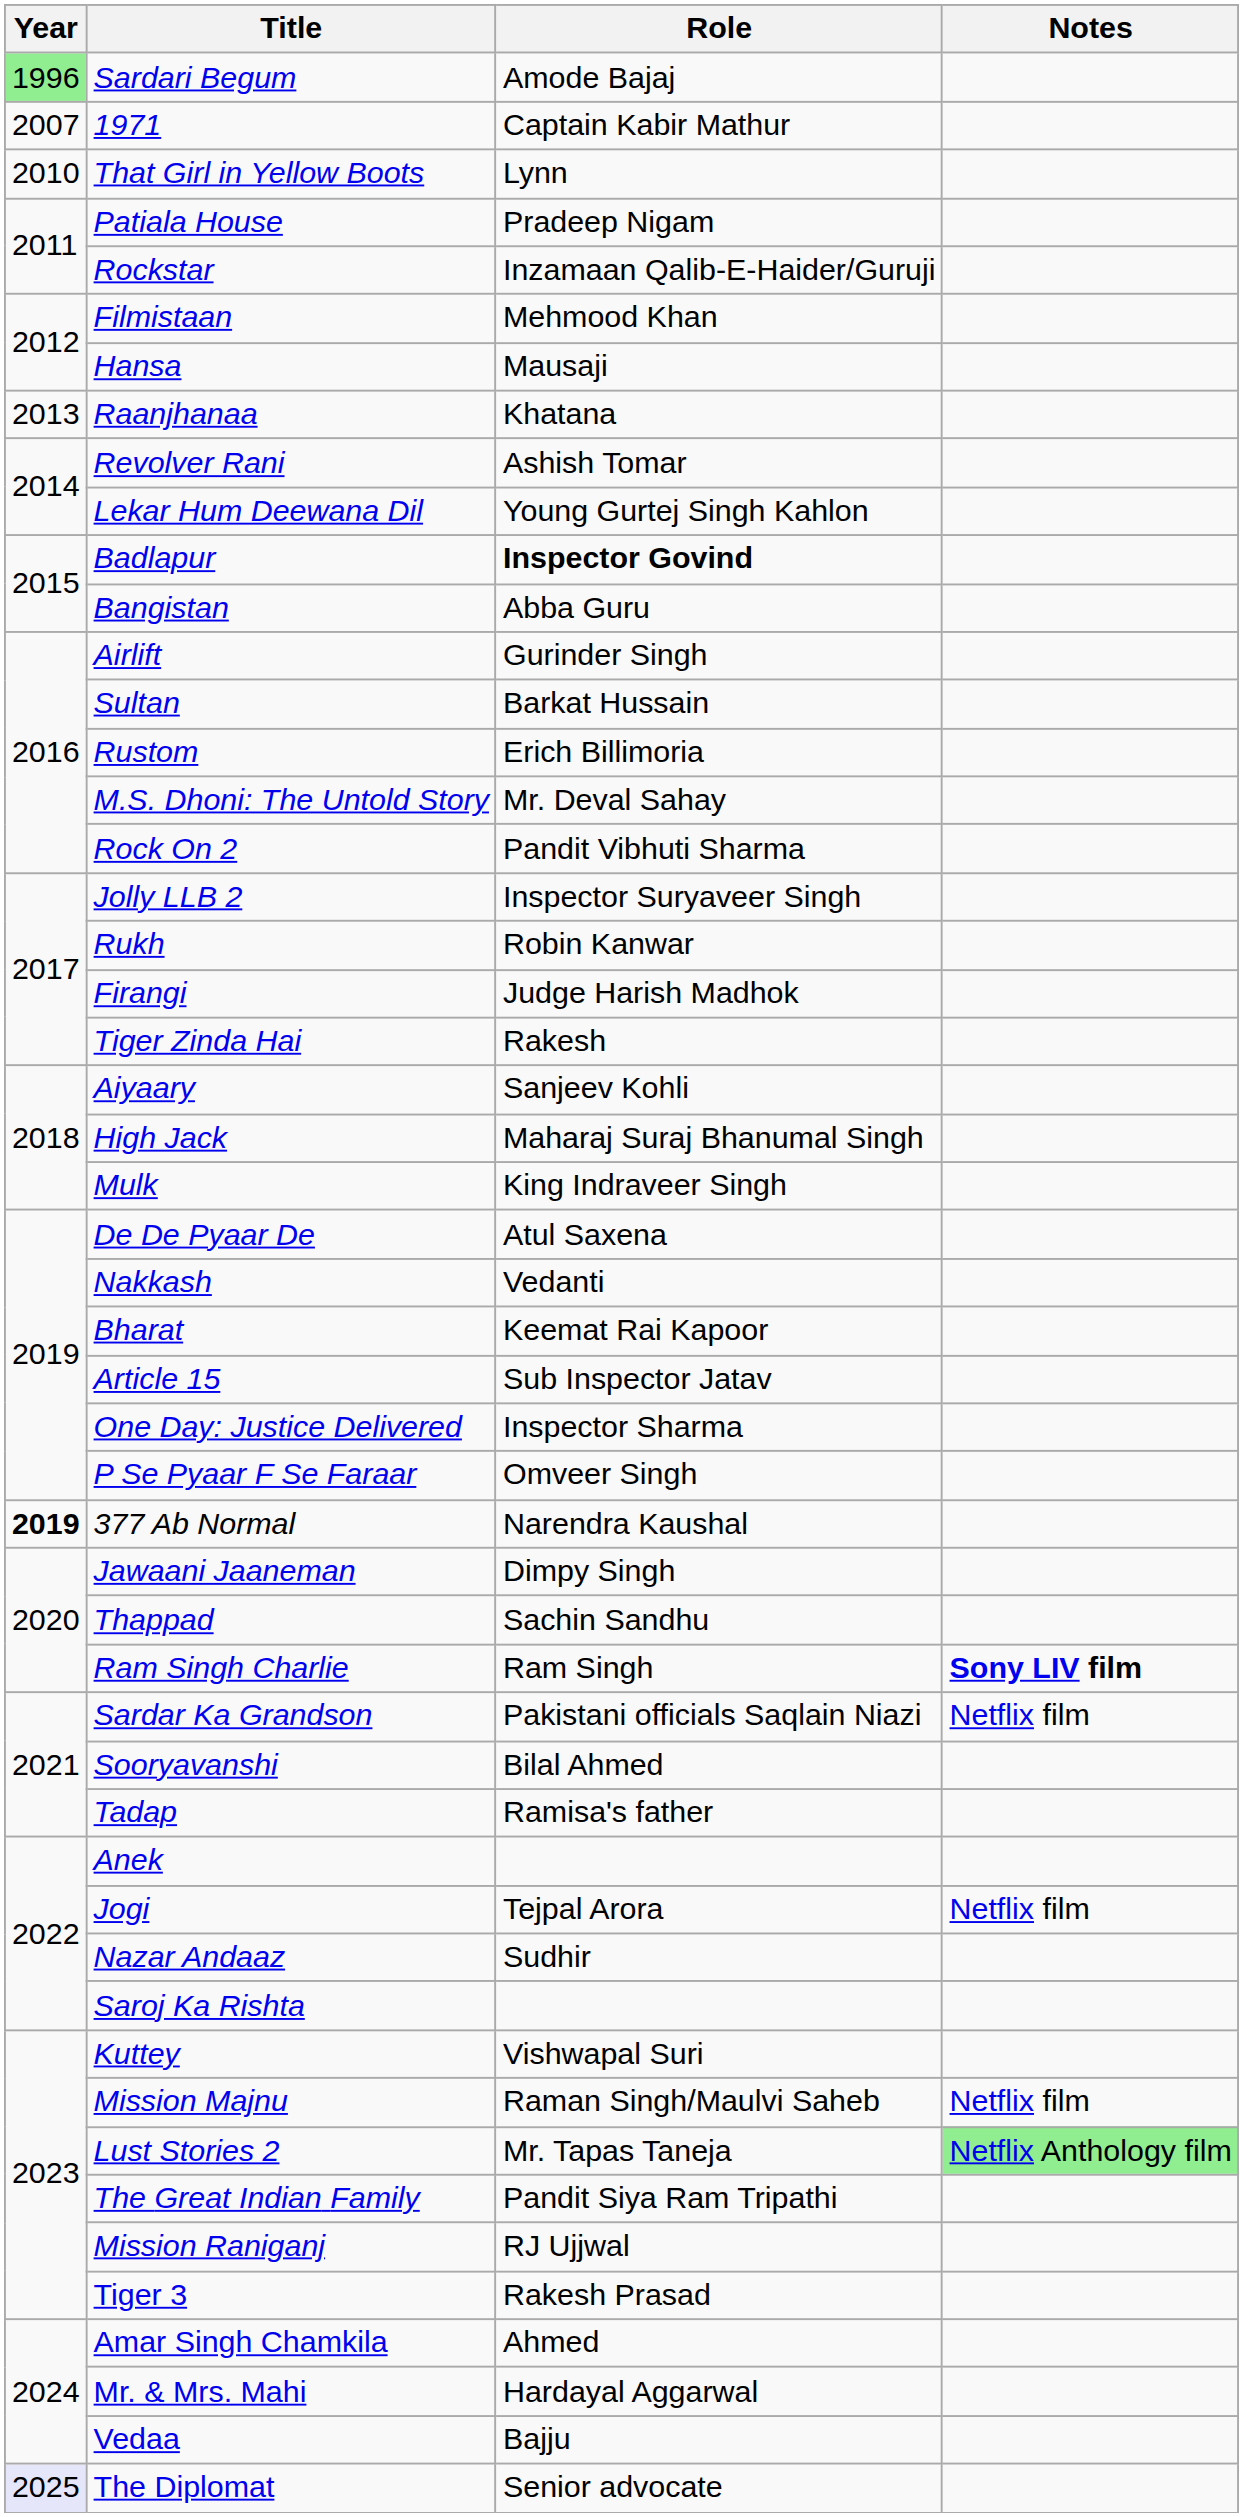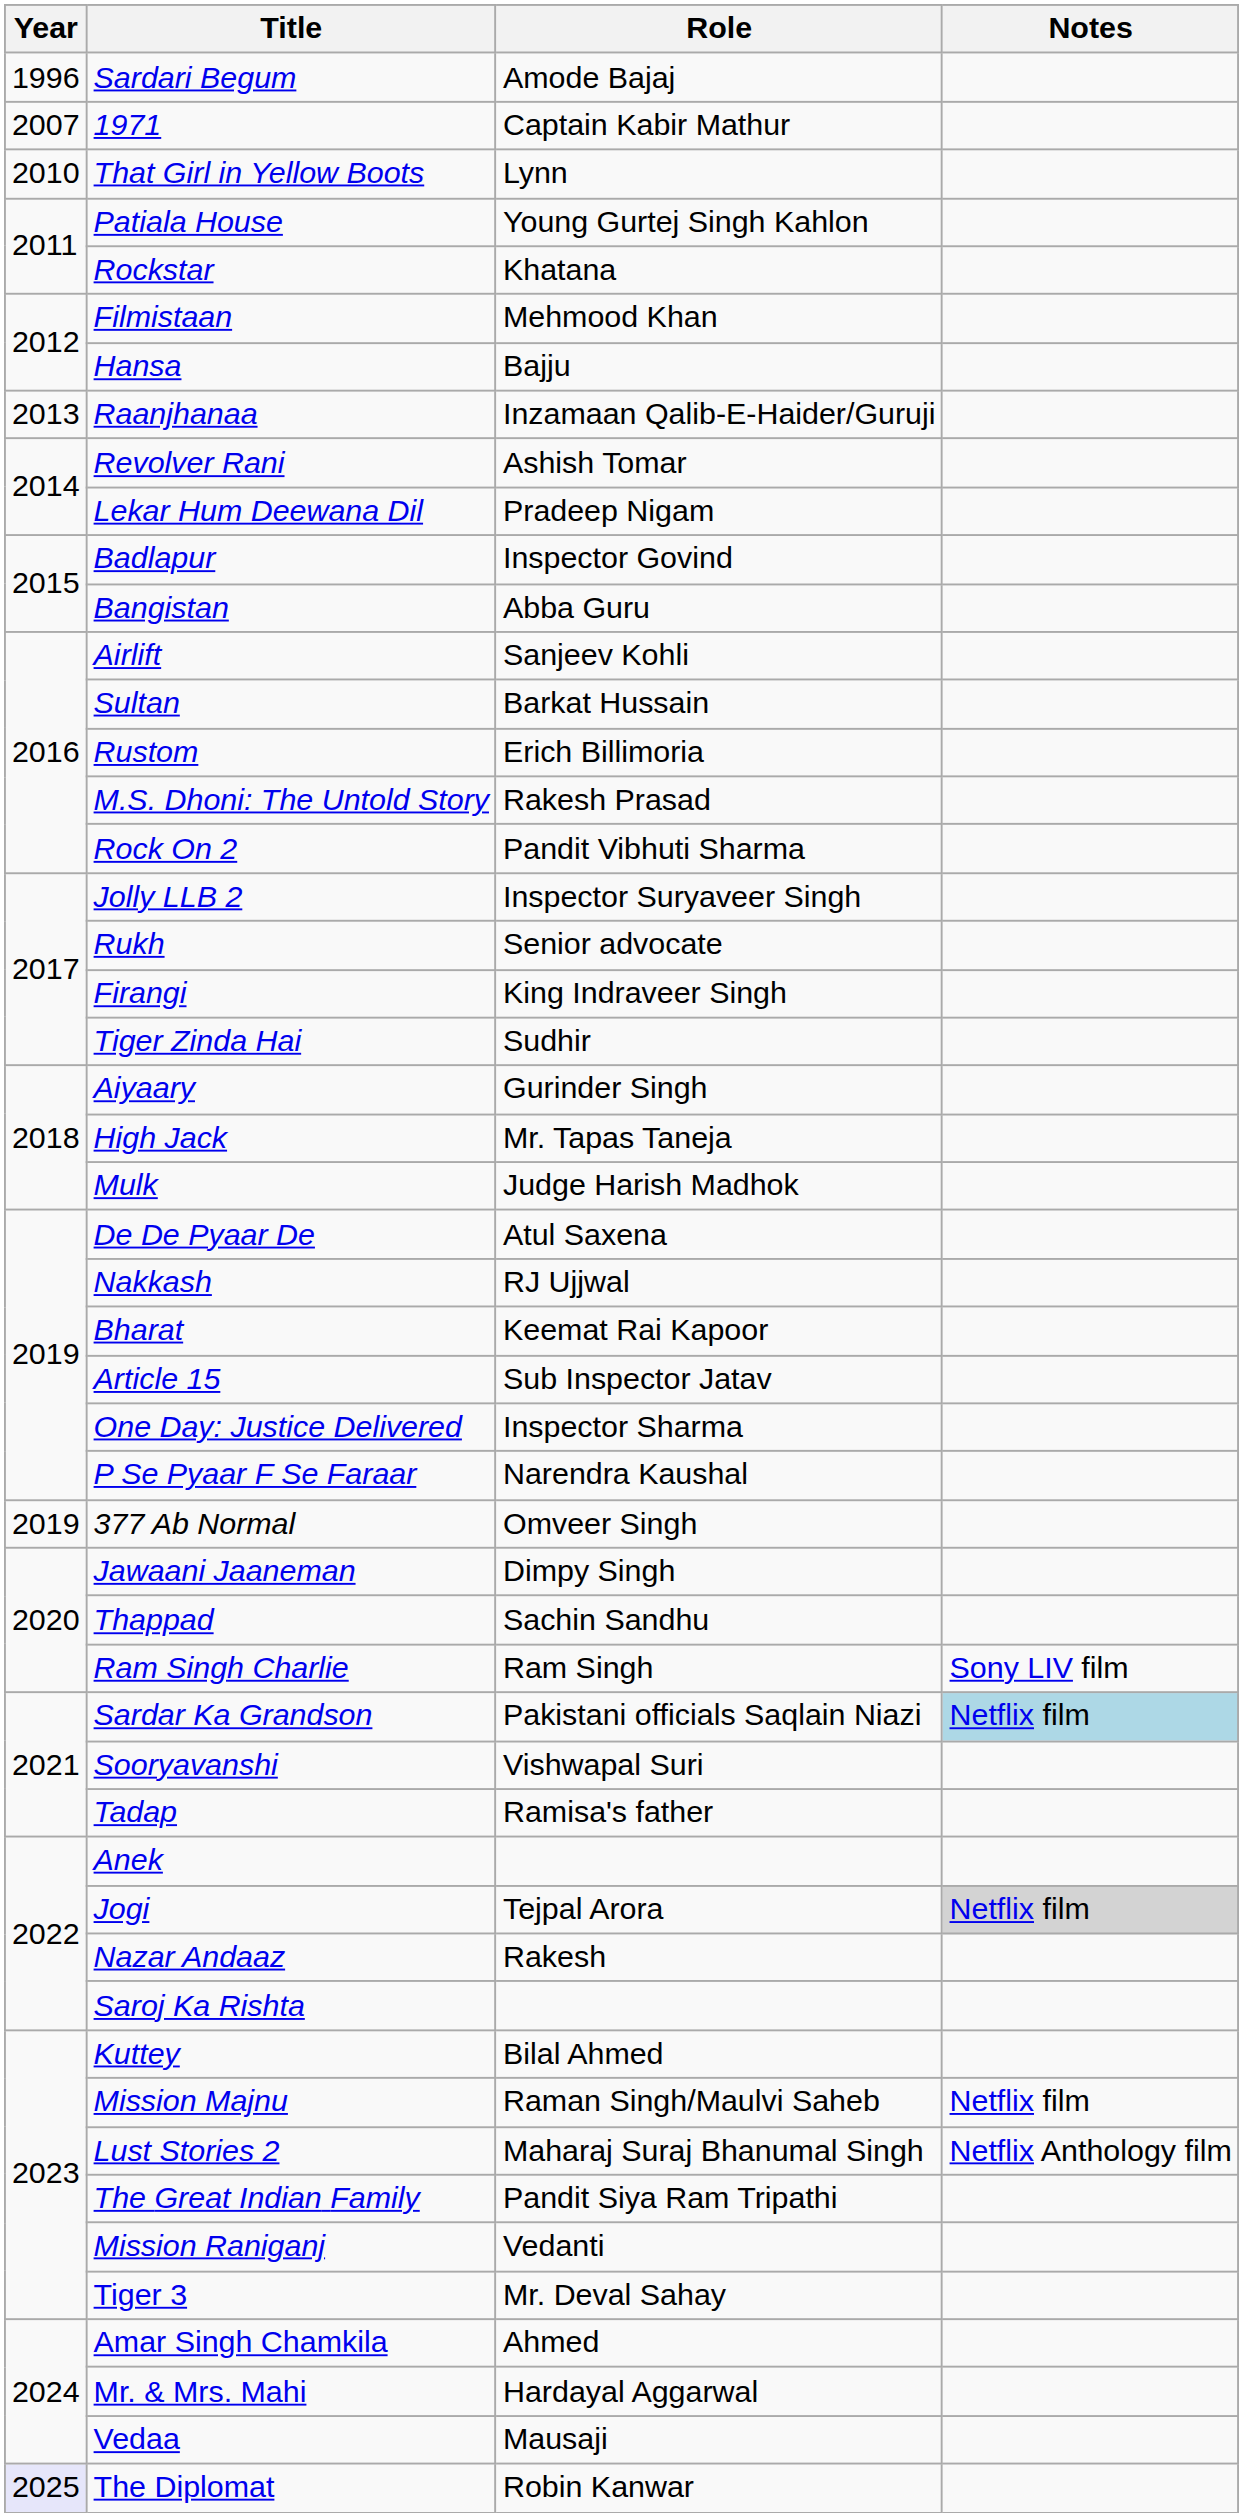Sardari Begum | Year: lightgreen background -> no background
Patiala House | Role: Pradeep Nigam -> Young Gurtej Singh Kahlon
Rockstar | Role: Inzamaan Qalib-E-Haider/Guruji -> Khatana
Hansa | Role: Mausaji -> Bajju
Raanjhanaa | Role: Khatana -> Inzamaan Qalib-E-Haider/Guruji
Lekar Hum Deewana Dil | Role: Young Gurtej Singh Kahlon -> Pradeep Nigam
Badlapur | Role: bold -> normal
Airlift | Role: Gurinder Singh -> Sanjeev Kohli
M.S. Dhoni: The Untold Story | Role: Mr. Deval Sahay -> Rakesh Prasad
Rukh | Role: Robin Kanwar -> Senior advocate
Firangi | Role: Judge Harish Madhok -> King Indraveer Singh
Tiger Zinda Hai | Role: Rakesh -> Sudhir
Aiyaary | Role: Sanjeev Kohli -> Gurinder Singh
High Jack | Role: Maharaj Suraj Bhanumal Singh -> Mr. Tapas Taneja
Mulk | Role: King Indraveer Singh -> Judge Harish Madhok
Nakkash | Role: Vedanti -> RJ Ujjwal
P Se Pyaar F Se Faraar | Role: Omveer Singh -> Narendra Kaushal
377 Ab Normal | Year: bold -> normal
377 Ab Normal | Role: Narendra Kaushal -> Omveer Singh
Ram Singh Charlie | Notes: bold -> normal
Sardar Ka Grandson | Notes: no background -> lightblue background
Sooryavanshi | Role: Bilal Ahmed -> Vishwapal Suri
Jogi | Notes: no background -> lightgrey background
Nazar Andaaz | Role: Sudhir -> Rakesh
Kuttey | Role: Vishwapal Suri -> Bilal Ahmed
Lust Stories 2 | Role: Mr. Tapas Taneja -> Maharaj Suraj Bhanumal Singh
Lust Stories 2 | Notes: lightgreen background -> no background
Mission Raniganj | Role: RJ Ujjwal -> Vedanti
Tiger 3 | Role: Rakesh Prasad -> Mr. Deval Sahay
Vedaa | Role: Bajju -> Mausaji
The Diplomat | Role: Senior advocate -> Robin Kanwar
